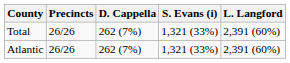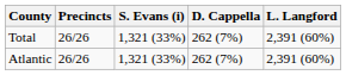columns swapped: D. Cappella <-> S. Evans (i)
